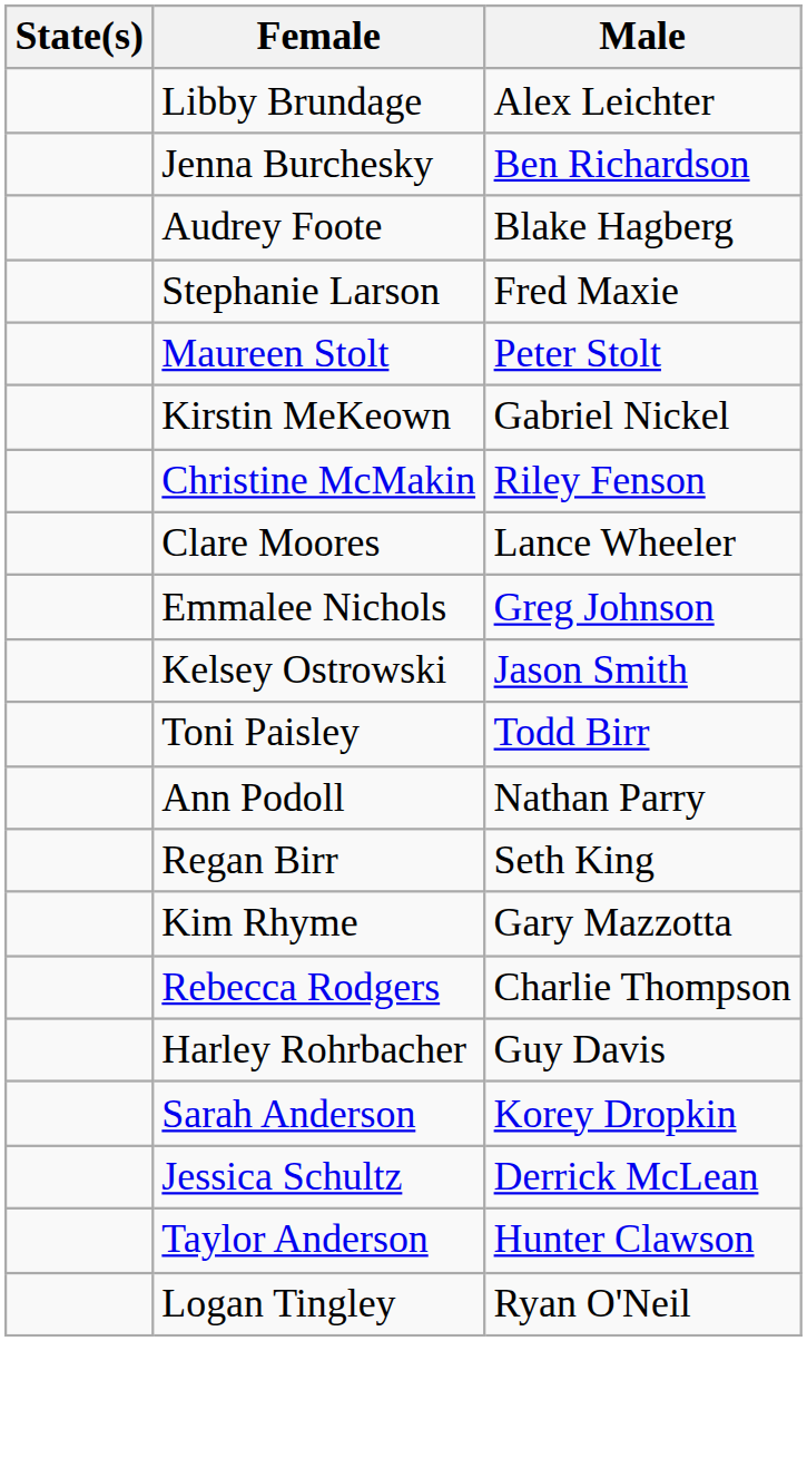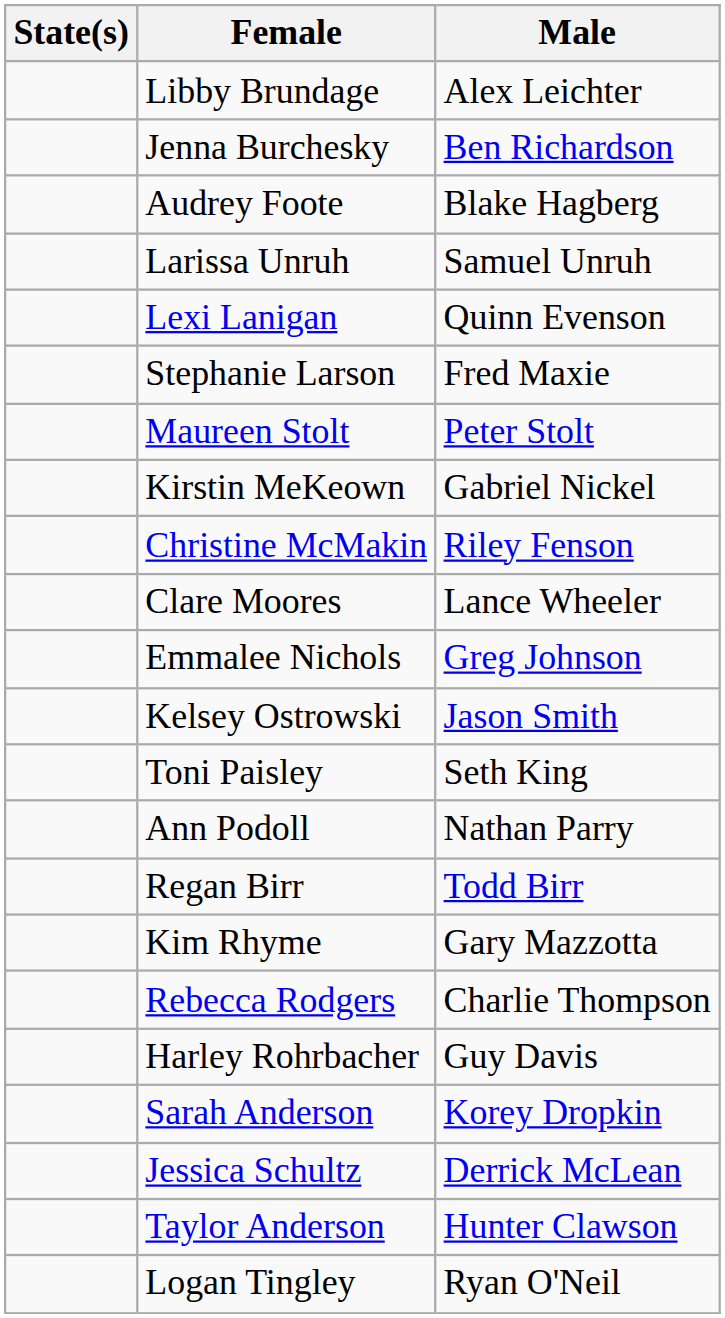+ row: Larissa Unruh | Samuel Unruh
+ row: Lexi Lanigan | Quinn Evenson
Toni Paisley | Male: Todd Birr -> Seth King
Regan Birr | Male: Seth King -> Todd Birr
